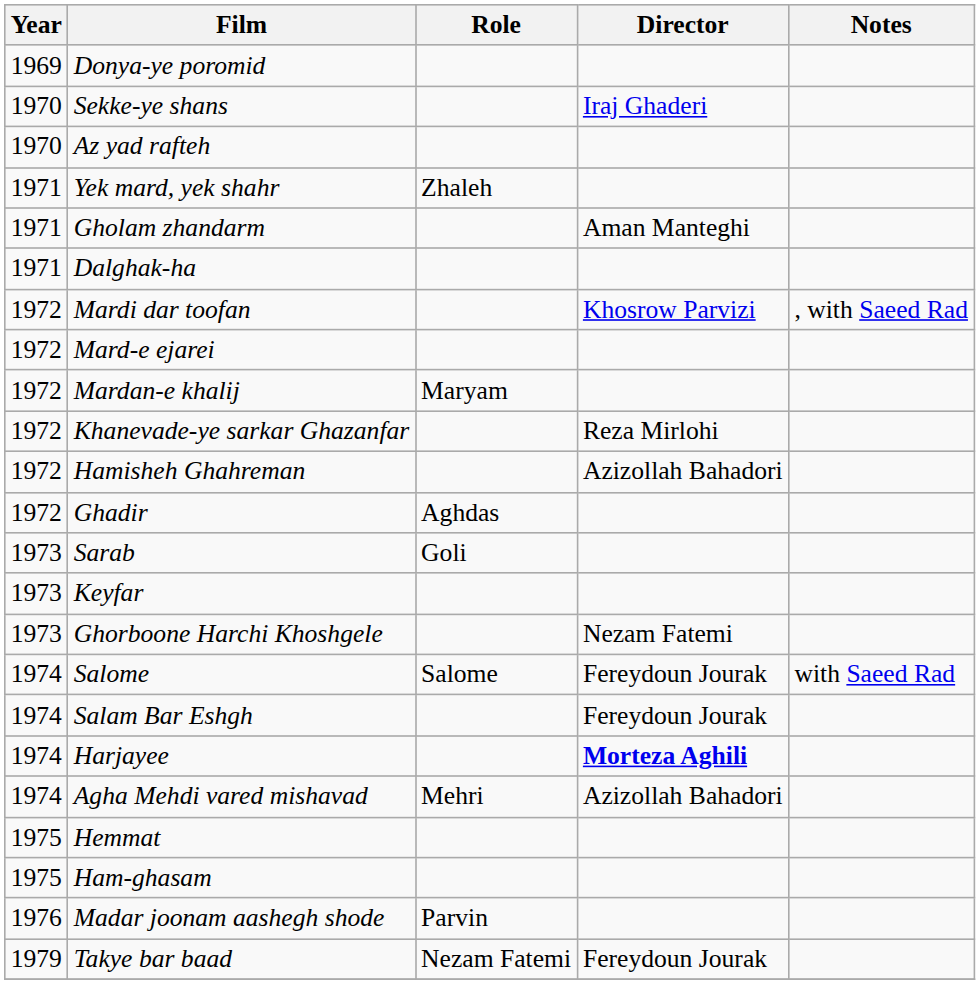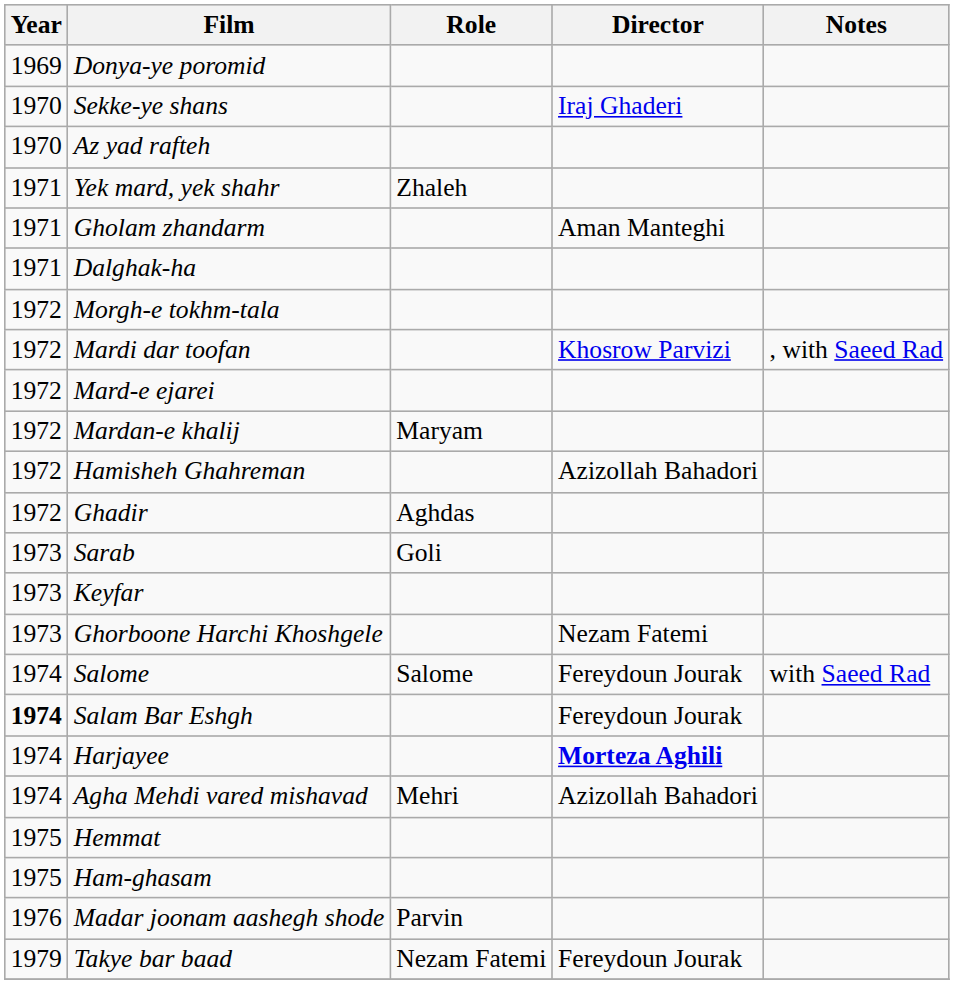+ row: 1972 | Morgh-e tokhm-tala
- row: 1972 | Khanevade-ye sarkar Ghazanfar | Reza Mirlohi
Salam Bar Eshgh | Year: normal -> bold
